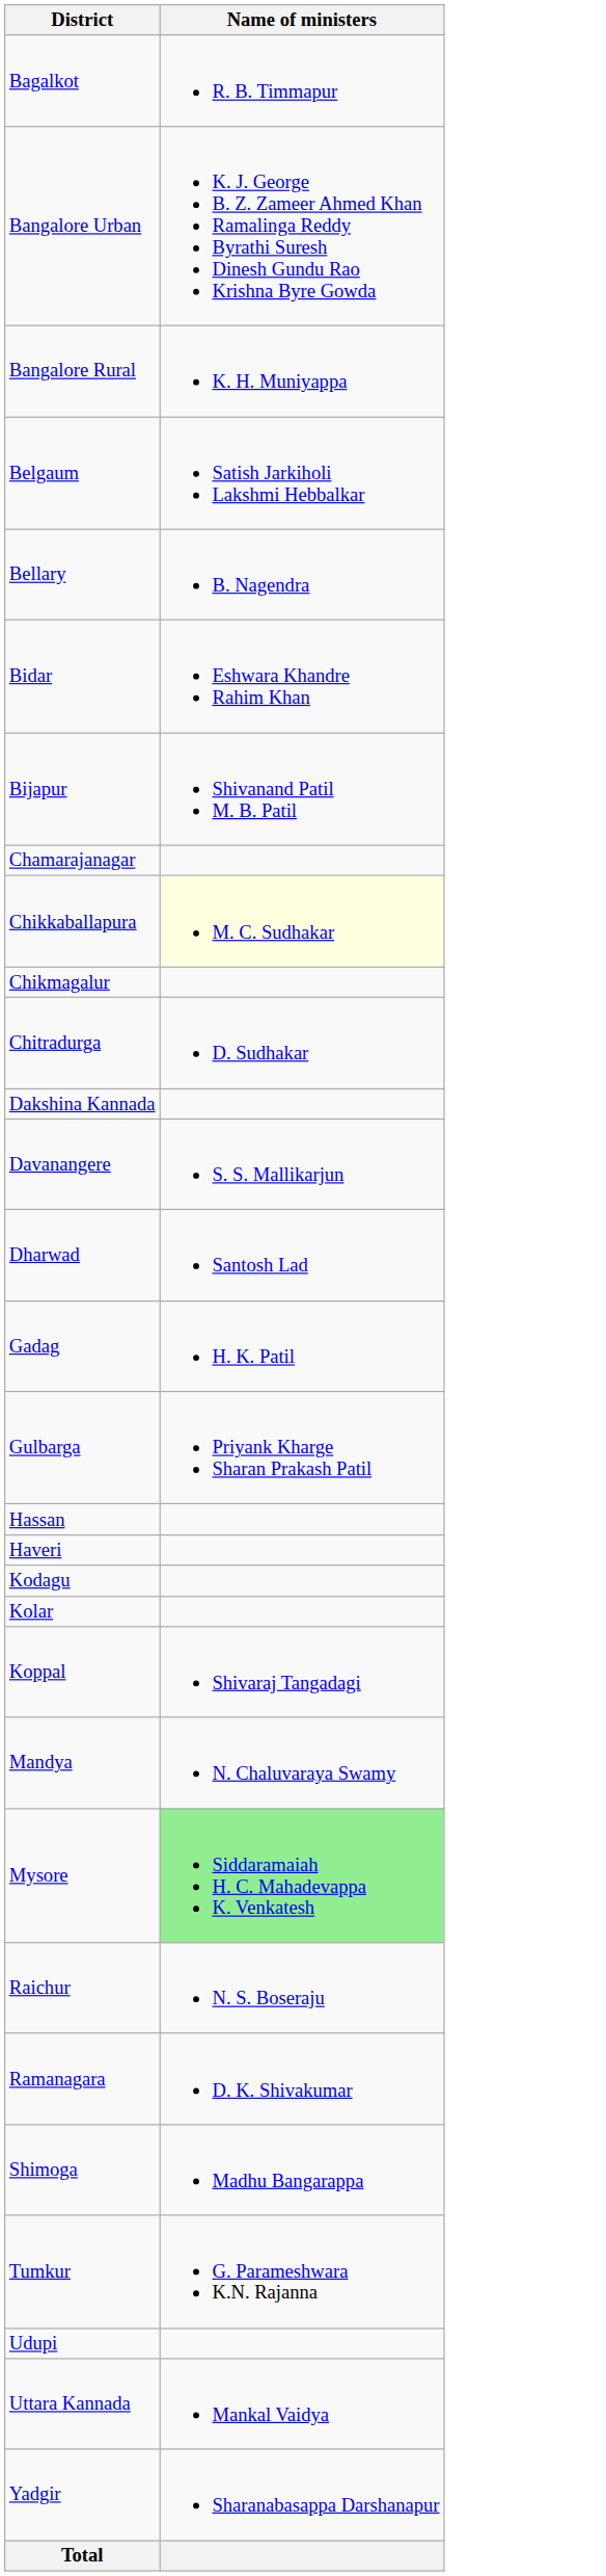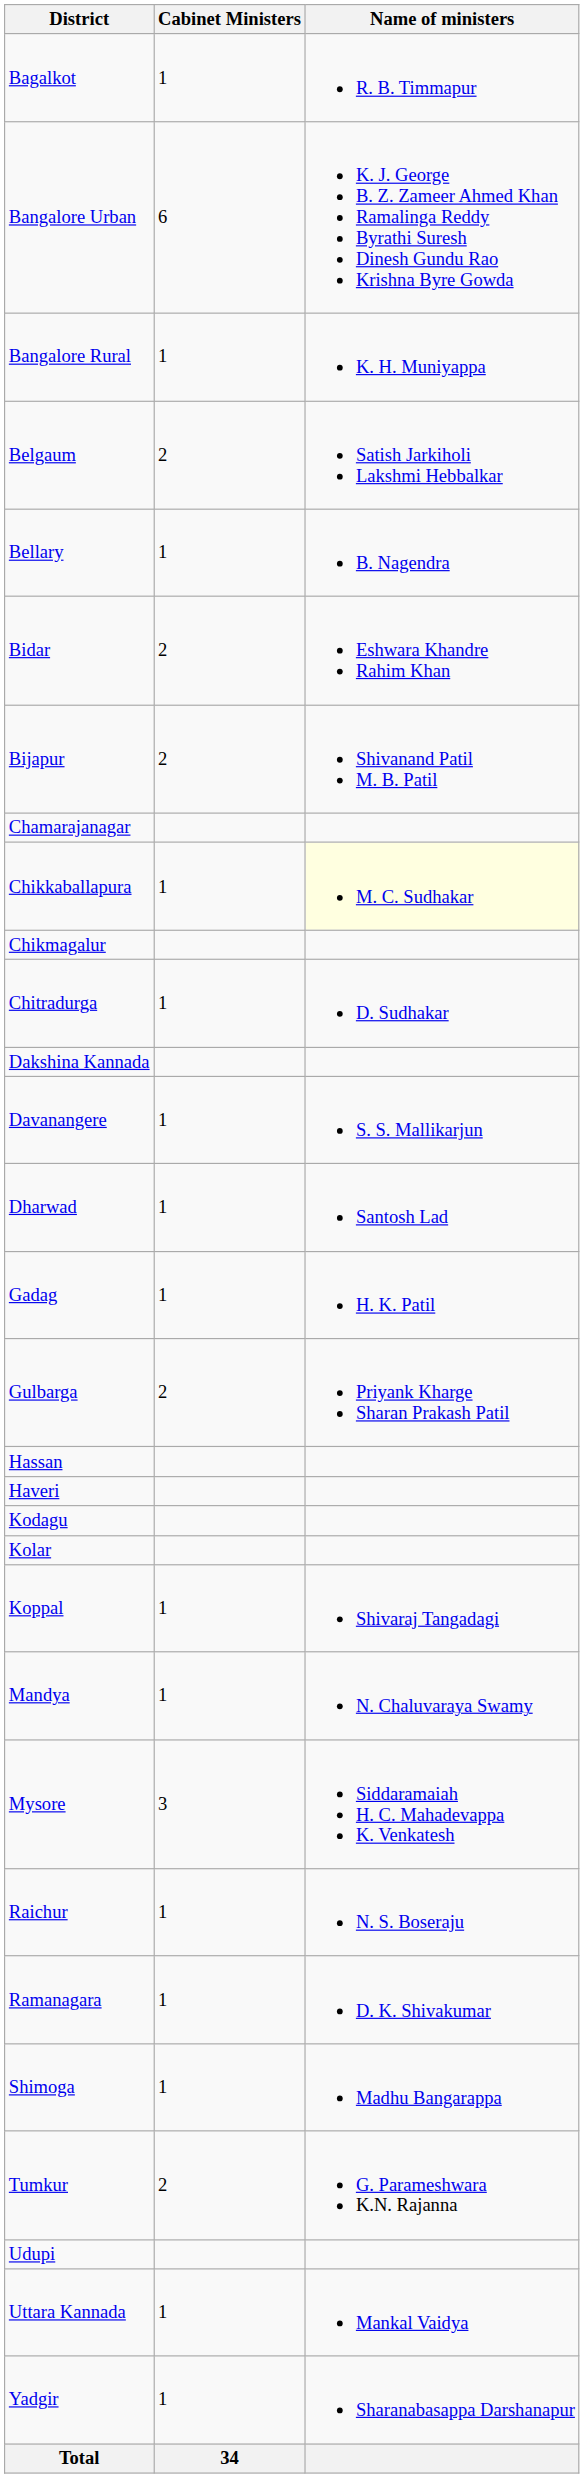+ column: Cabinet Ministers | 1 | 6 | 1 | 2 | 1 | 2 | 2 | 1 | 1 | 1 | 1 | 1 | 2 | 1 | 1 | 3 | 1 | 1 | 1 | 2 | 1 | 1 | 34
Mysore | Name of ministers: lightgreen background -> no background
